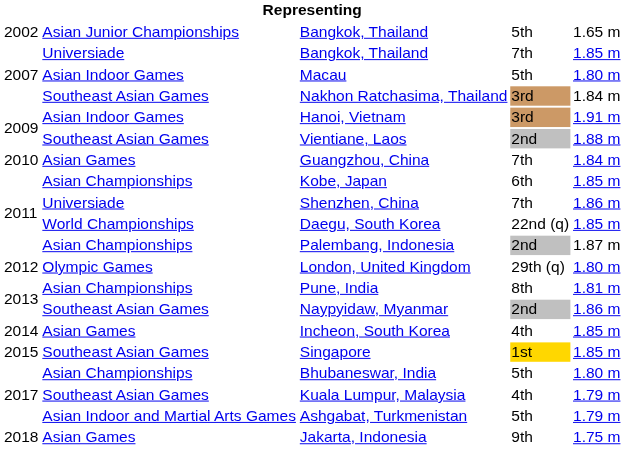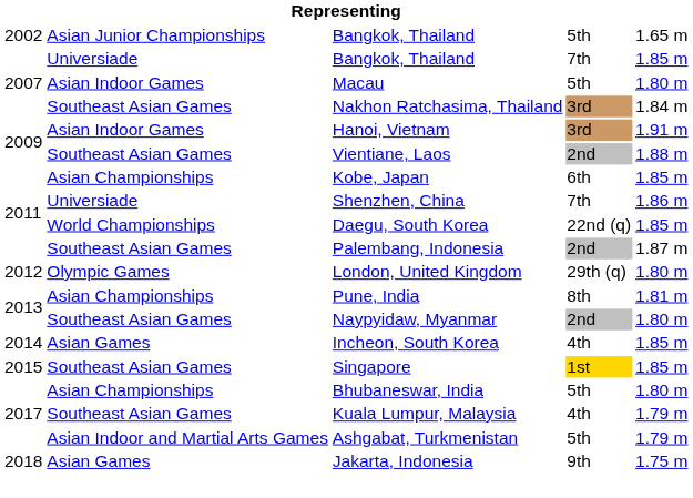- row: 2010 | Asian Games | Guangzhou, China | 7th | 1.84 m
Palembang, Indonesia | column 2: Asian Championships -> Southeast Asian Games
Naypyidaw, Myanmar | column 5: 1.86 m -> 1.80 m
